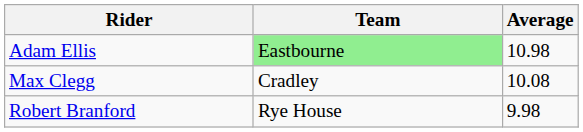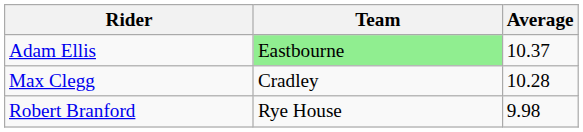Adam Ellis | Average: 10.98 -> 10.37
Max Clegg | Average: 10.08 -> 10.28
